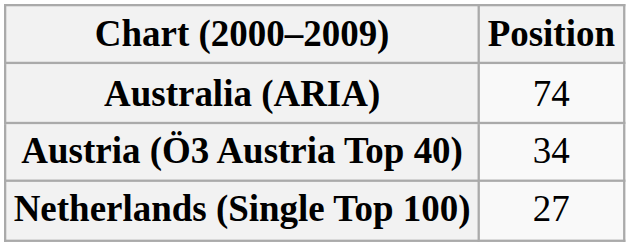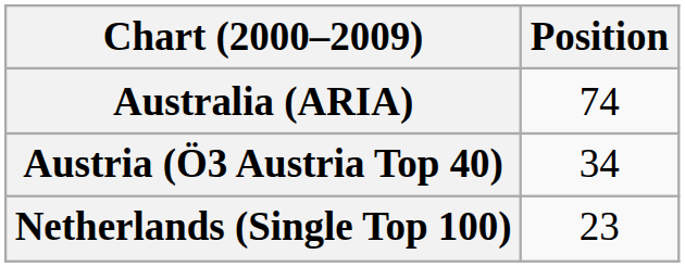Netherlands (Single Top 100) | Position: 27 -> 23
